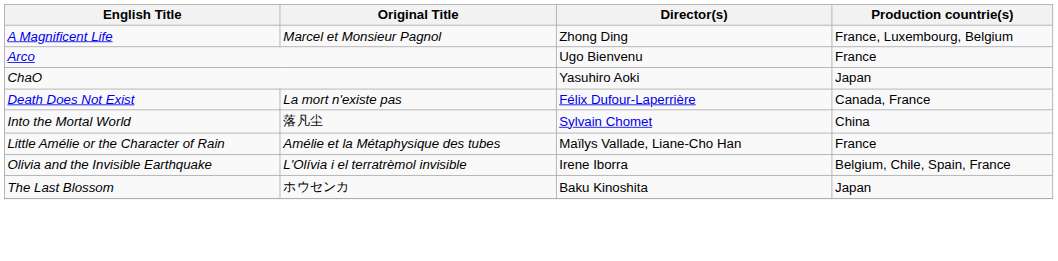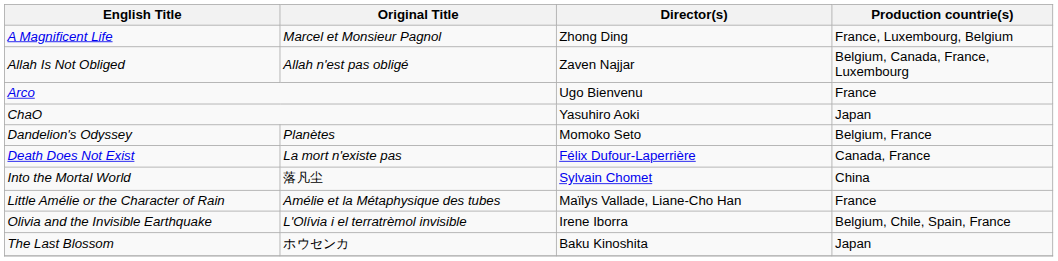+ row: Allah Is Not Obliged | Allah n'est pas obligé | Zaven Najjar | Belgium, Canada, France, Luxembourg
+ row: Dandelion's Odyssey | Planètes | Momoko Seto | Belgium, France
